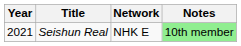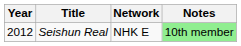Seishun Real | Year: 2021 -> 2012
